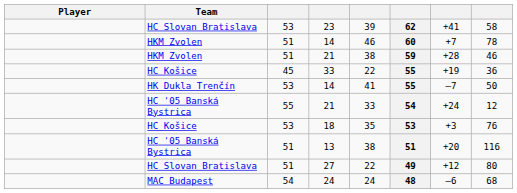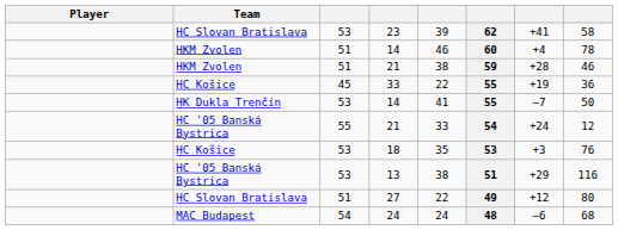HKM Zvolen / 14 | column 7: +7 -> +4
13 | column 3: 51 -> 53
13 | column 7: +20 -> +29
